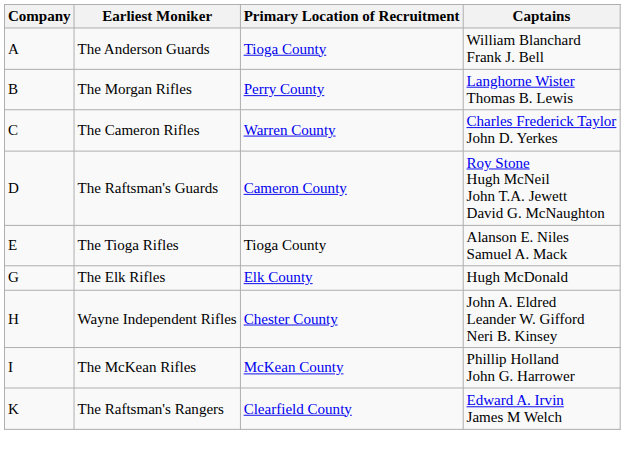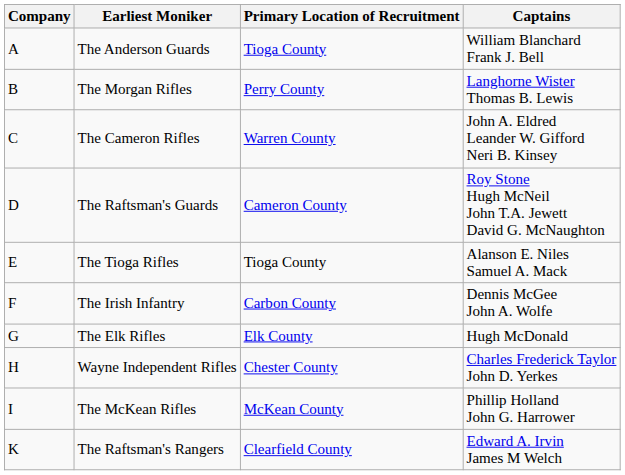The Cameron Rifles | Captains: Charles Frederick Taylor John D. Yerkes -> John A. Eldred Leander W. Gifford Neri B. Kinsey
+ row: F | The Irish Infantry | Carbon County | Dennis McGee John A. Wolfe
Wayne Independent Rifles | Captains: John A. Eldred Leander W. Gifford Neri B. Kinsey -> Charles Frederick Taylor John D. Yerkes
